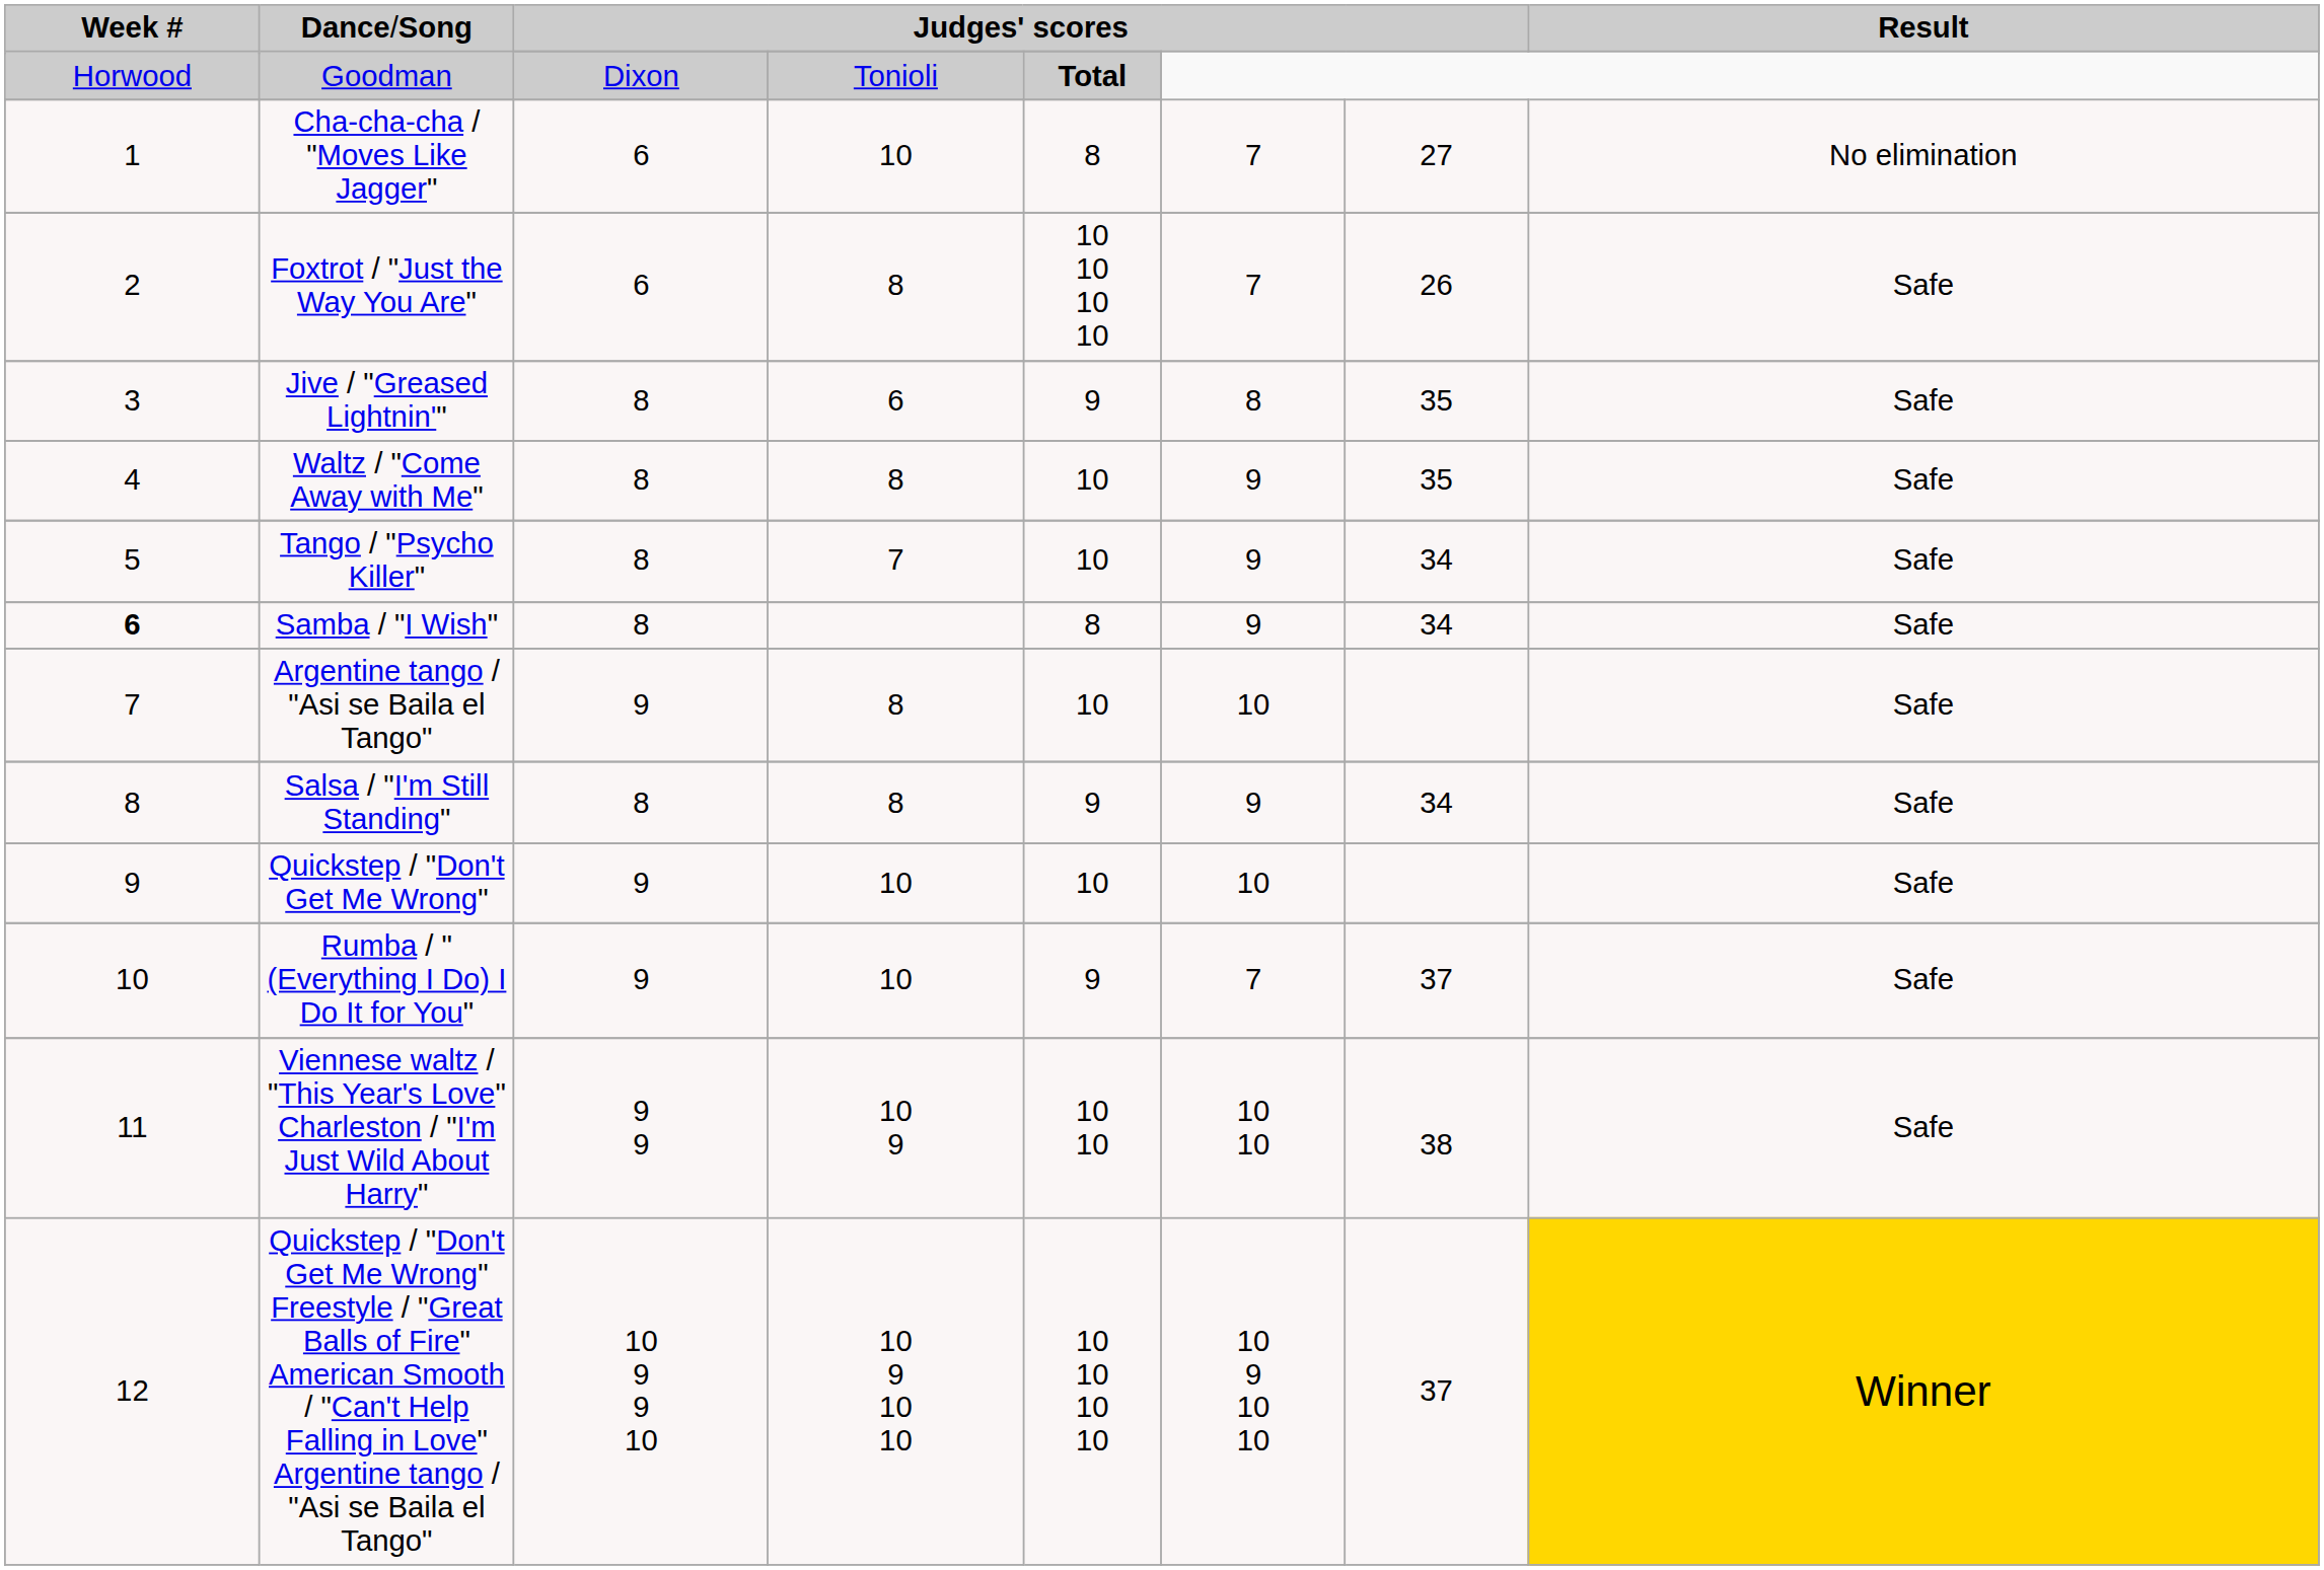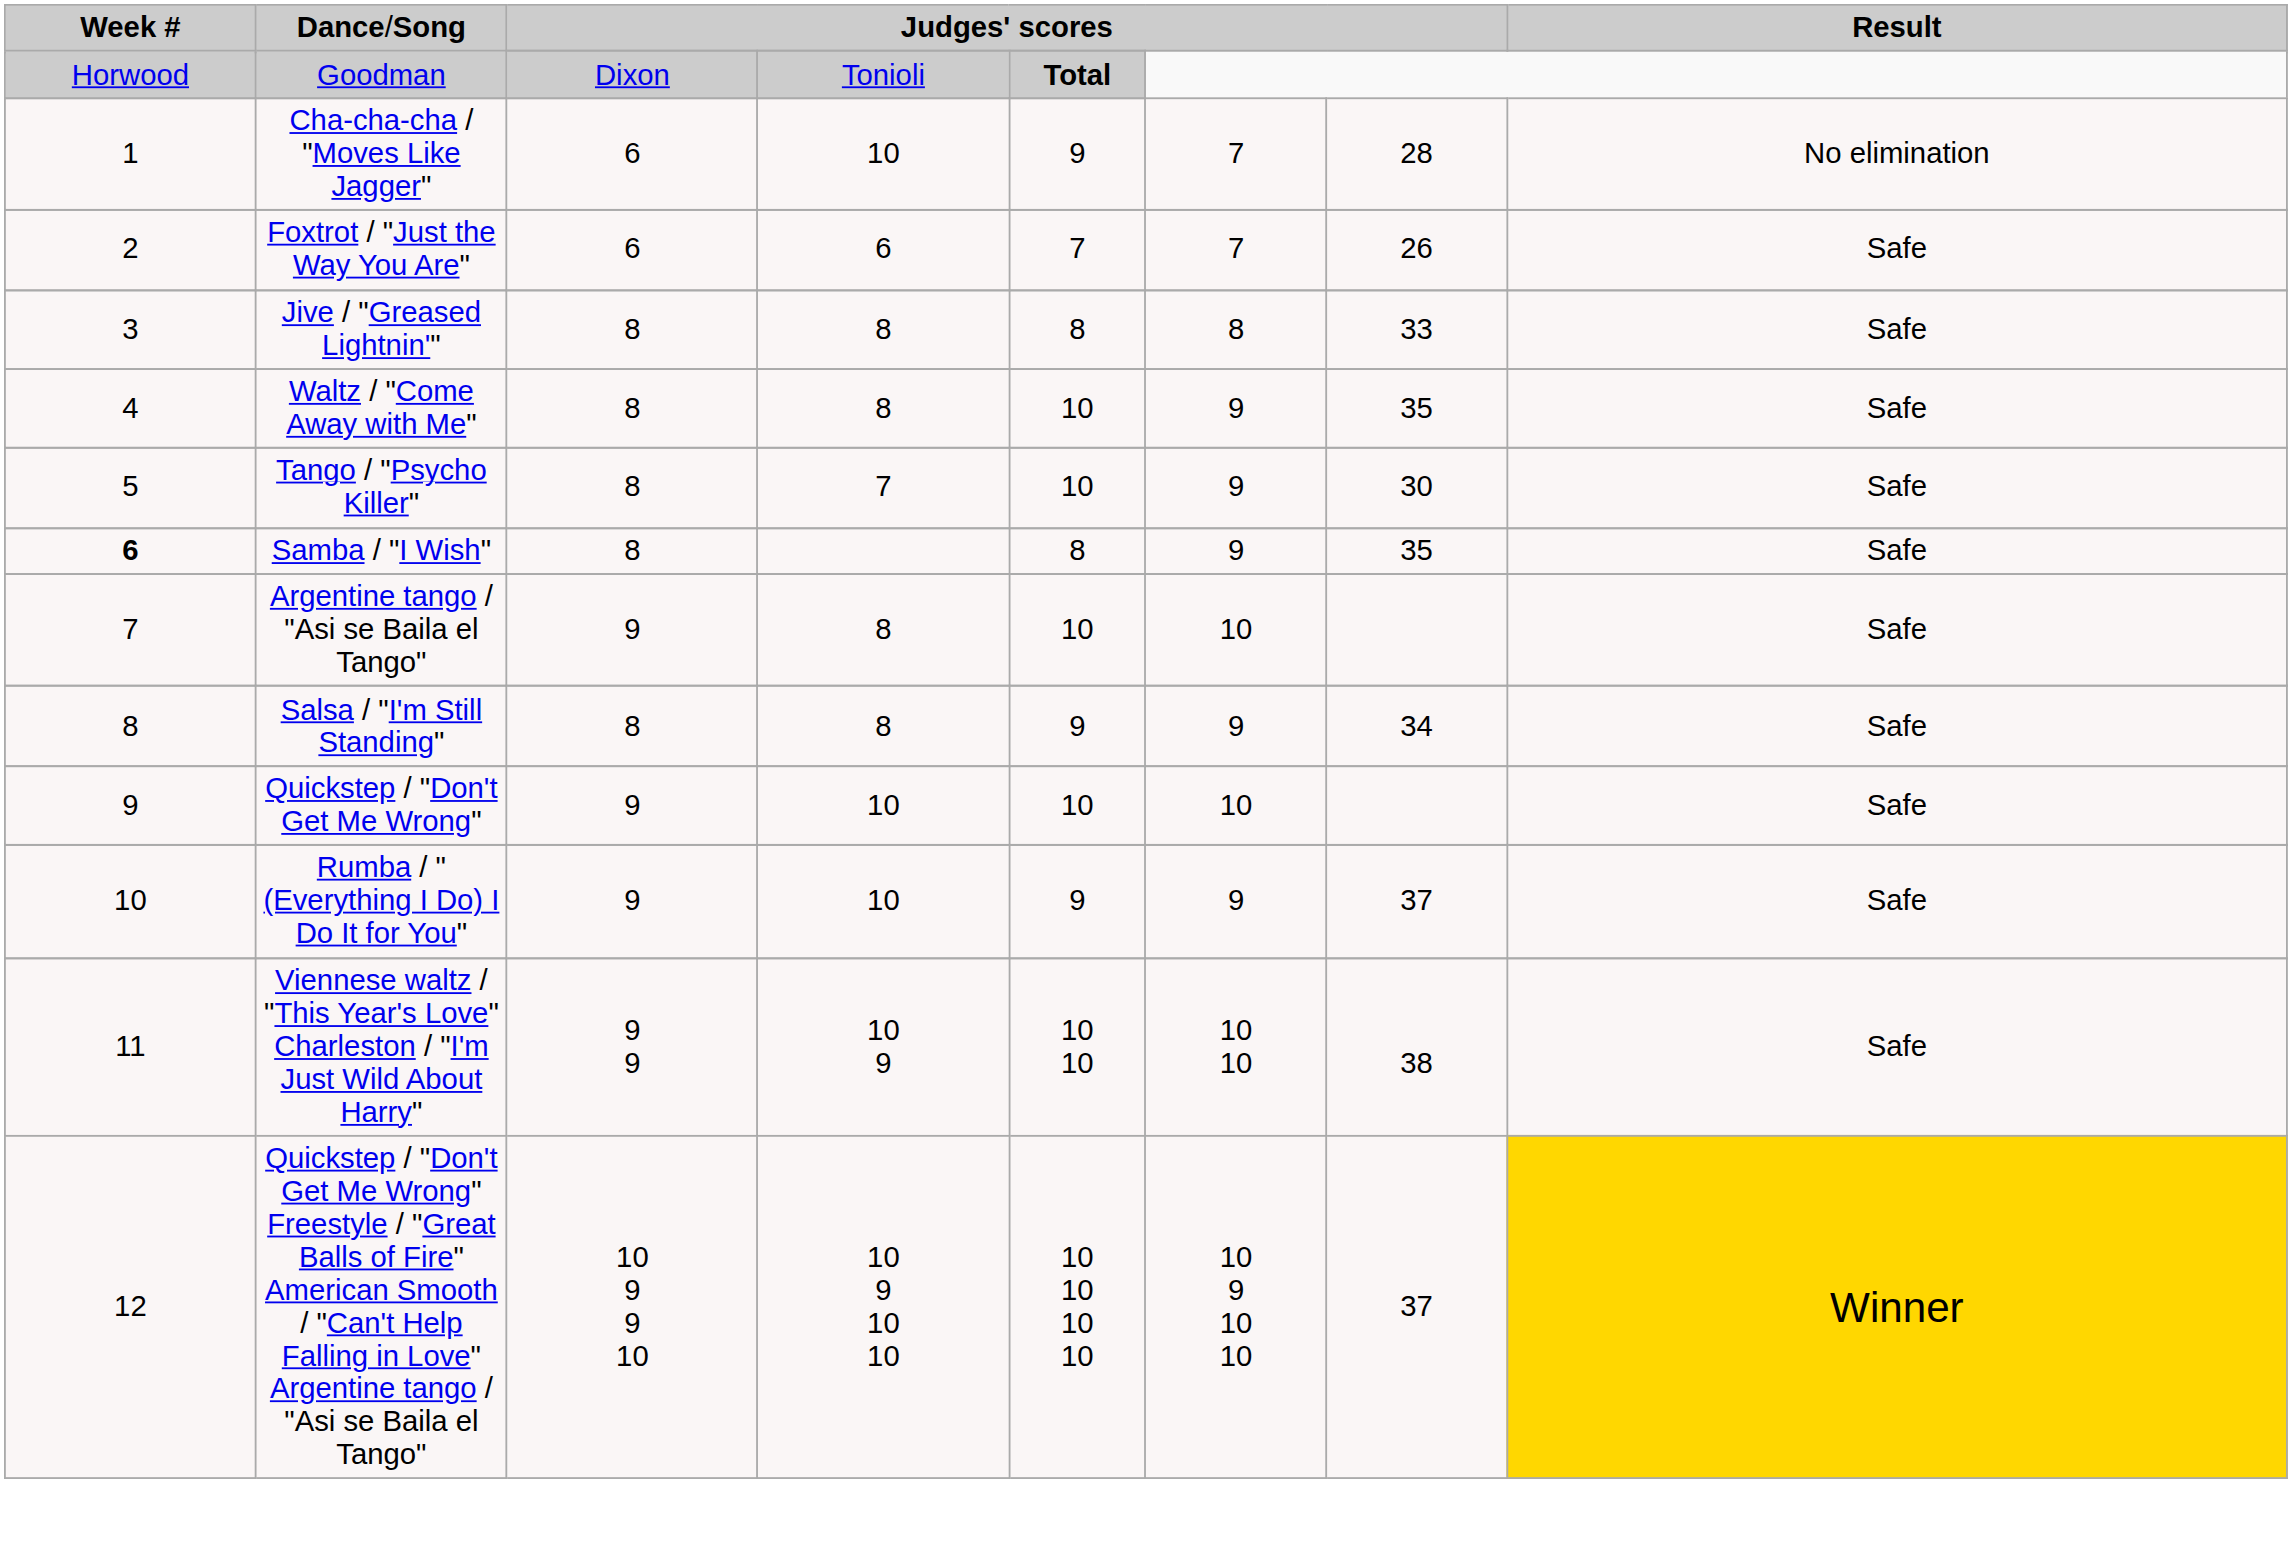Cha-cha-cha / "Moves Like Jagger" | column 5: 8 -> 9
Cha-cha-cha / "Moves Like Jagger" | column 7: 27 -> 28
Foxtrot / "Just the Way You Are" | column 4: 8 -> 6
Foxtrot / "Just the Way You Are" | column 5: 10 10 10 10 -> 7
Jive / "Greased Lightnin'" | column 4: 6 -> 8
Jive / "Greased Lightnin'" | column 5: 9 -> 8
Jive / "Greased Lightnin'" | column 7: 35 -> 33
Tango / "Psycho Killer" | column 7: 34 -> 30
Samba / "I Wish" | column 7: 34 -> 35
Rumba / "(Everything I Do) I Do It for You" | column 6: 7 -> 9
